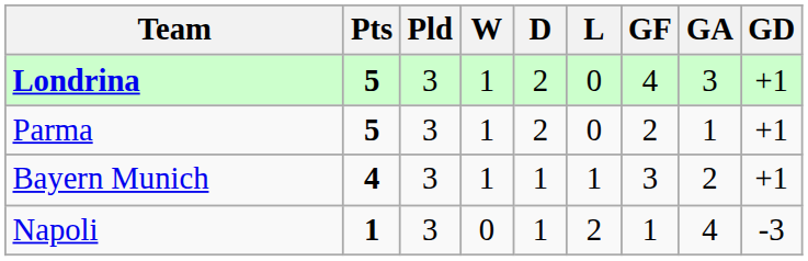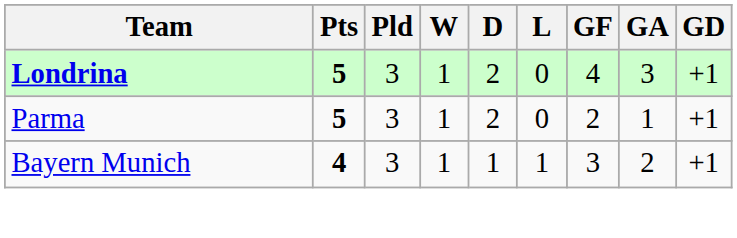- row: Napoli | 1 | 3 | 0 | 1 | 2 | 1 | 4 | -3
